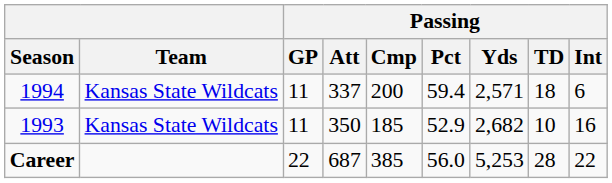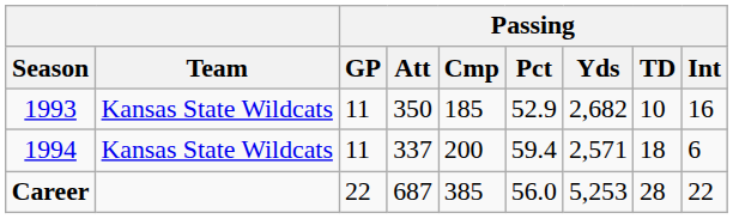rows swapped: 1993 <-> 1994
